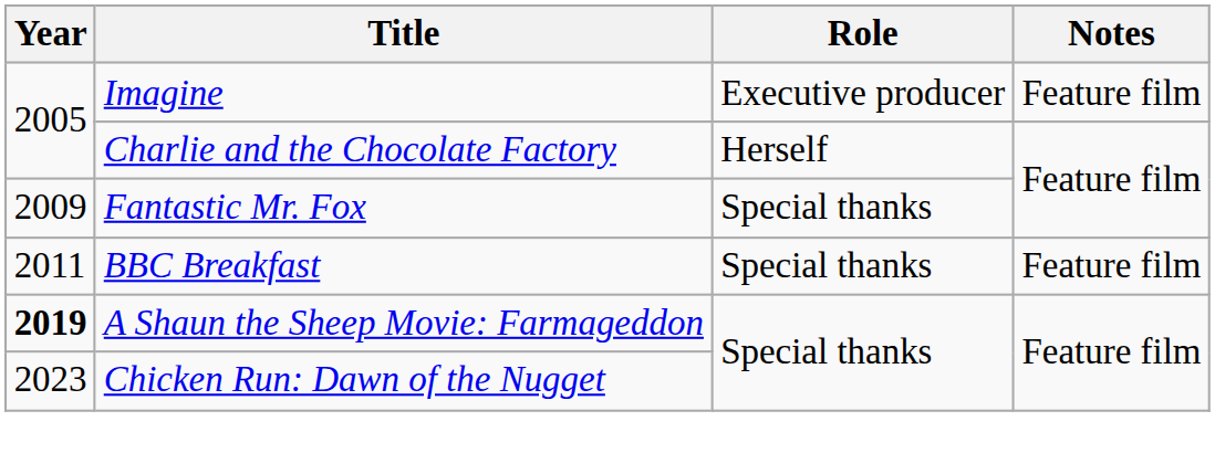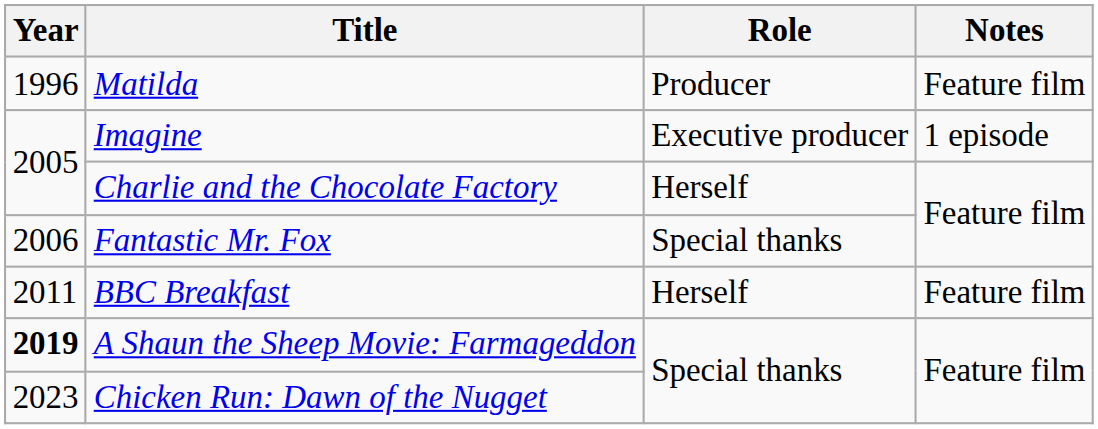+ row: 1996 | Matilda | Producer | Feature film
Imagine | Notes: Feature film -> 1 episode
Fantastic Mr. Fox | Year: 2009 -> 2006
BBC Breakfast | Role: Special thanks -> Herself
